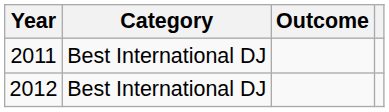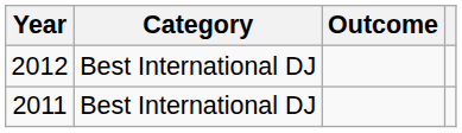rows swapped: 2011 <-> 2012
